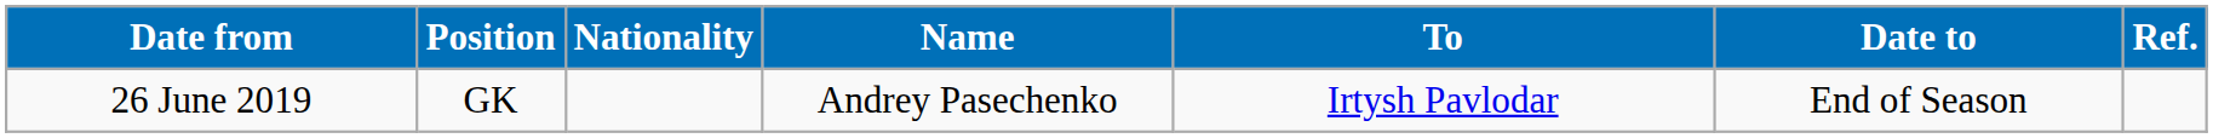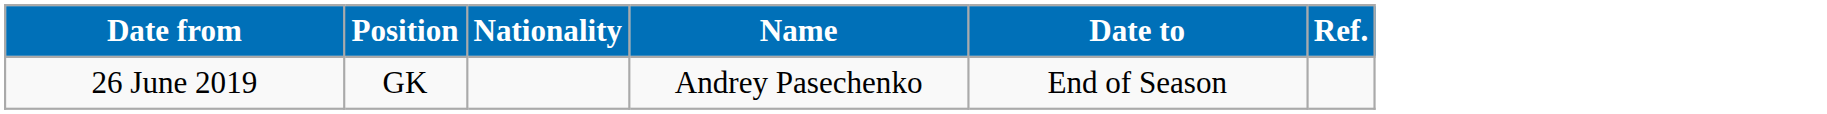- column: To | Irtysh Pavlodar
